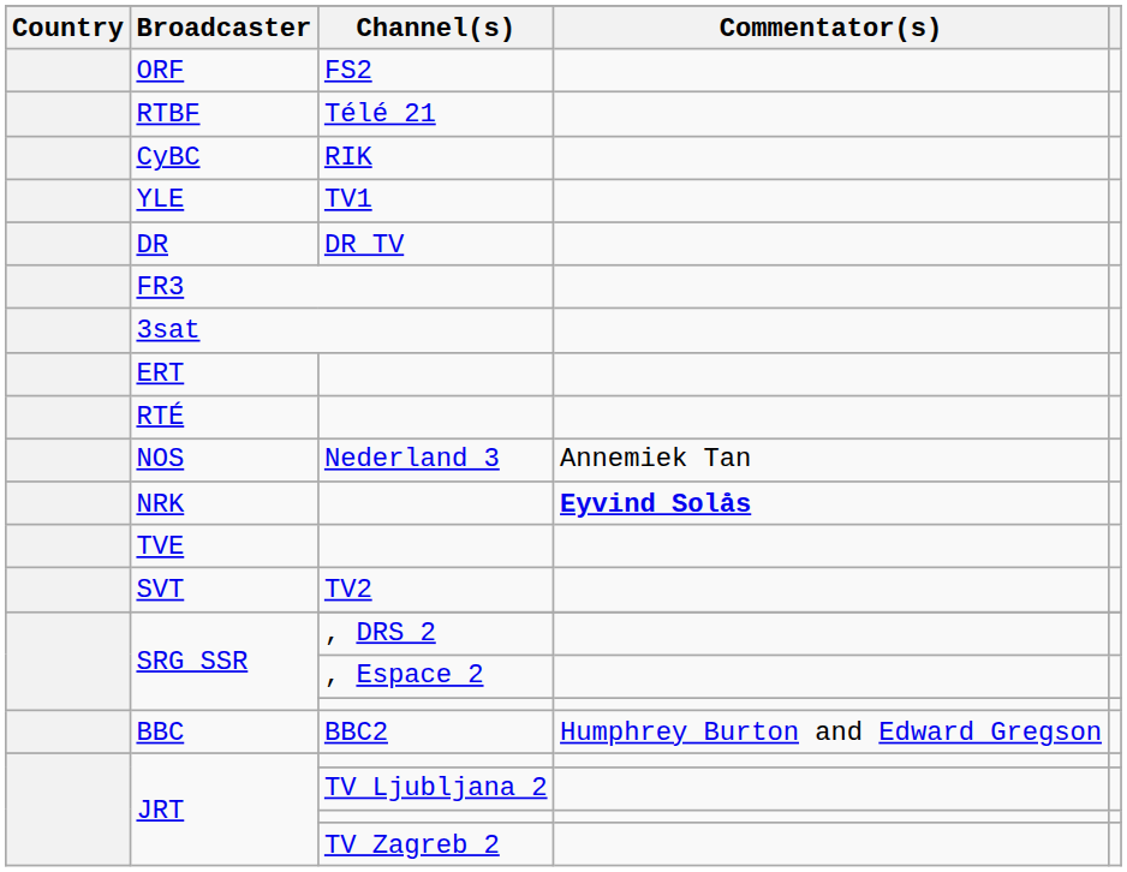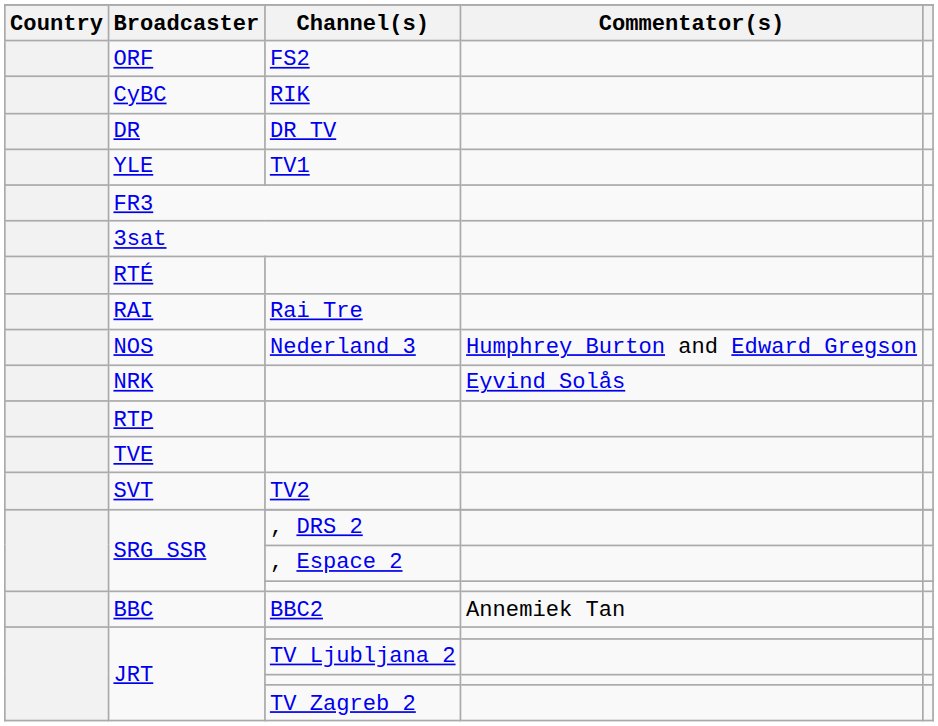- row: RTBF | Télé 21
rows swapped: DR <-> YLE
- row: ERT
+ row: RAI | Rai Tre
NOS | Commentator(s): Annemiek Tan -> Humphrey Burton and Edward Gregson
NRK | Commentator(s): bold -> normal
+ row: RTP
BBC | Commentator(s): Humphrey Burton and Edward Gregson -> Annemiek Tan
